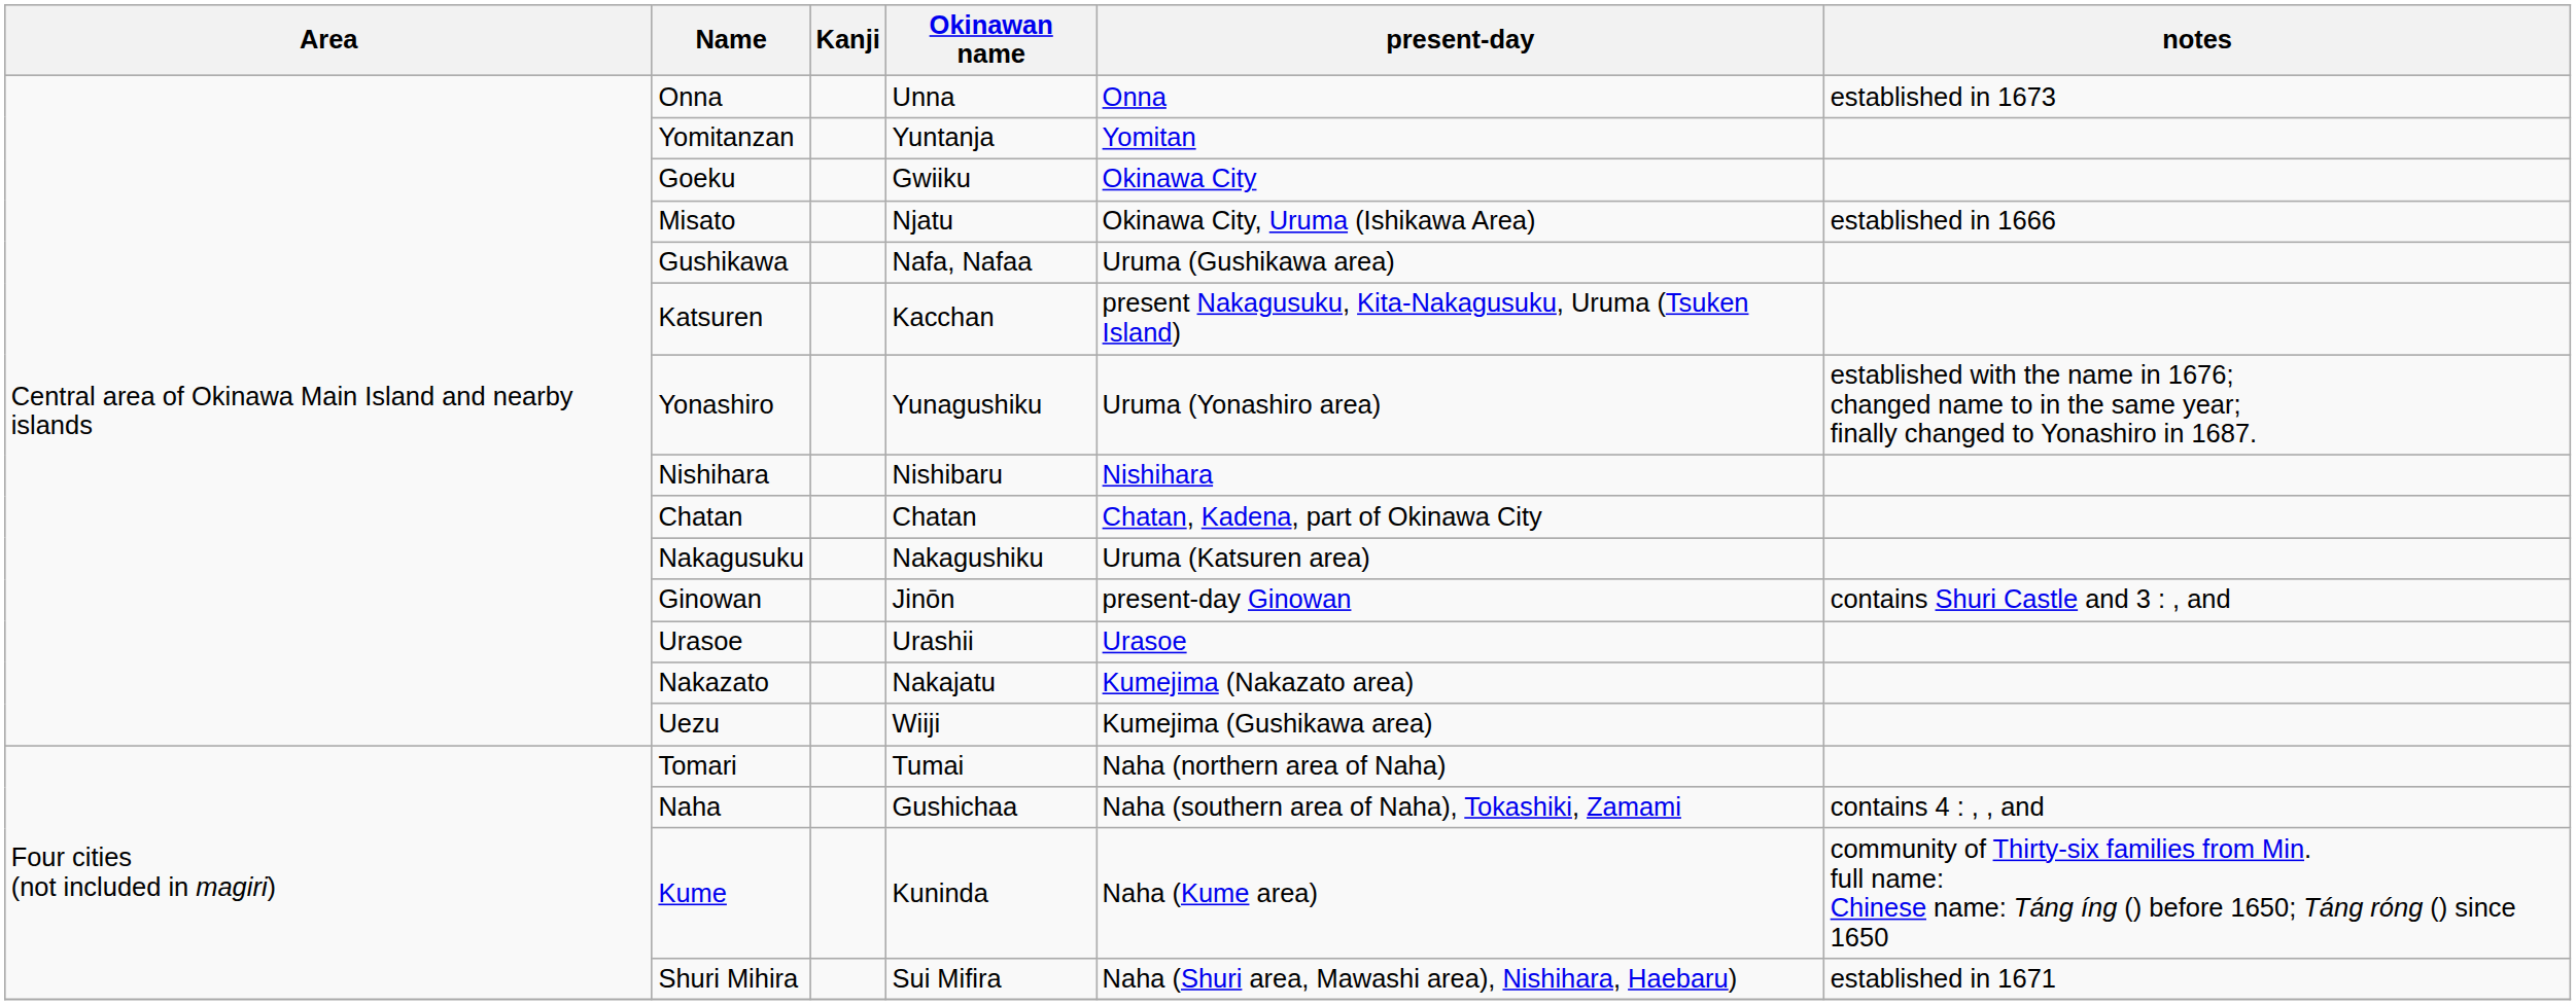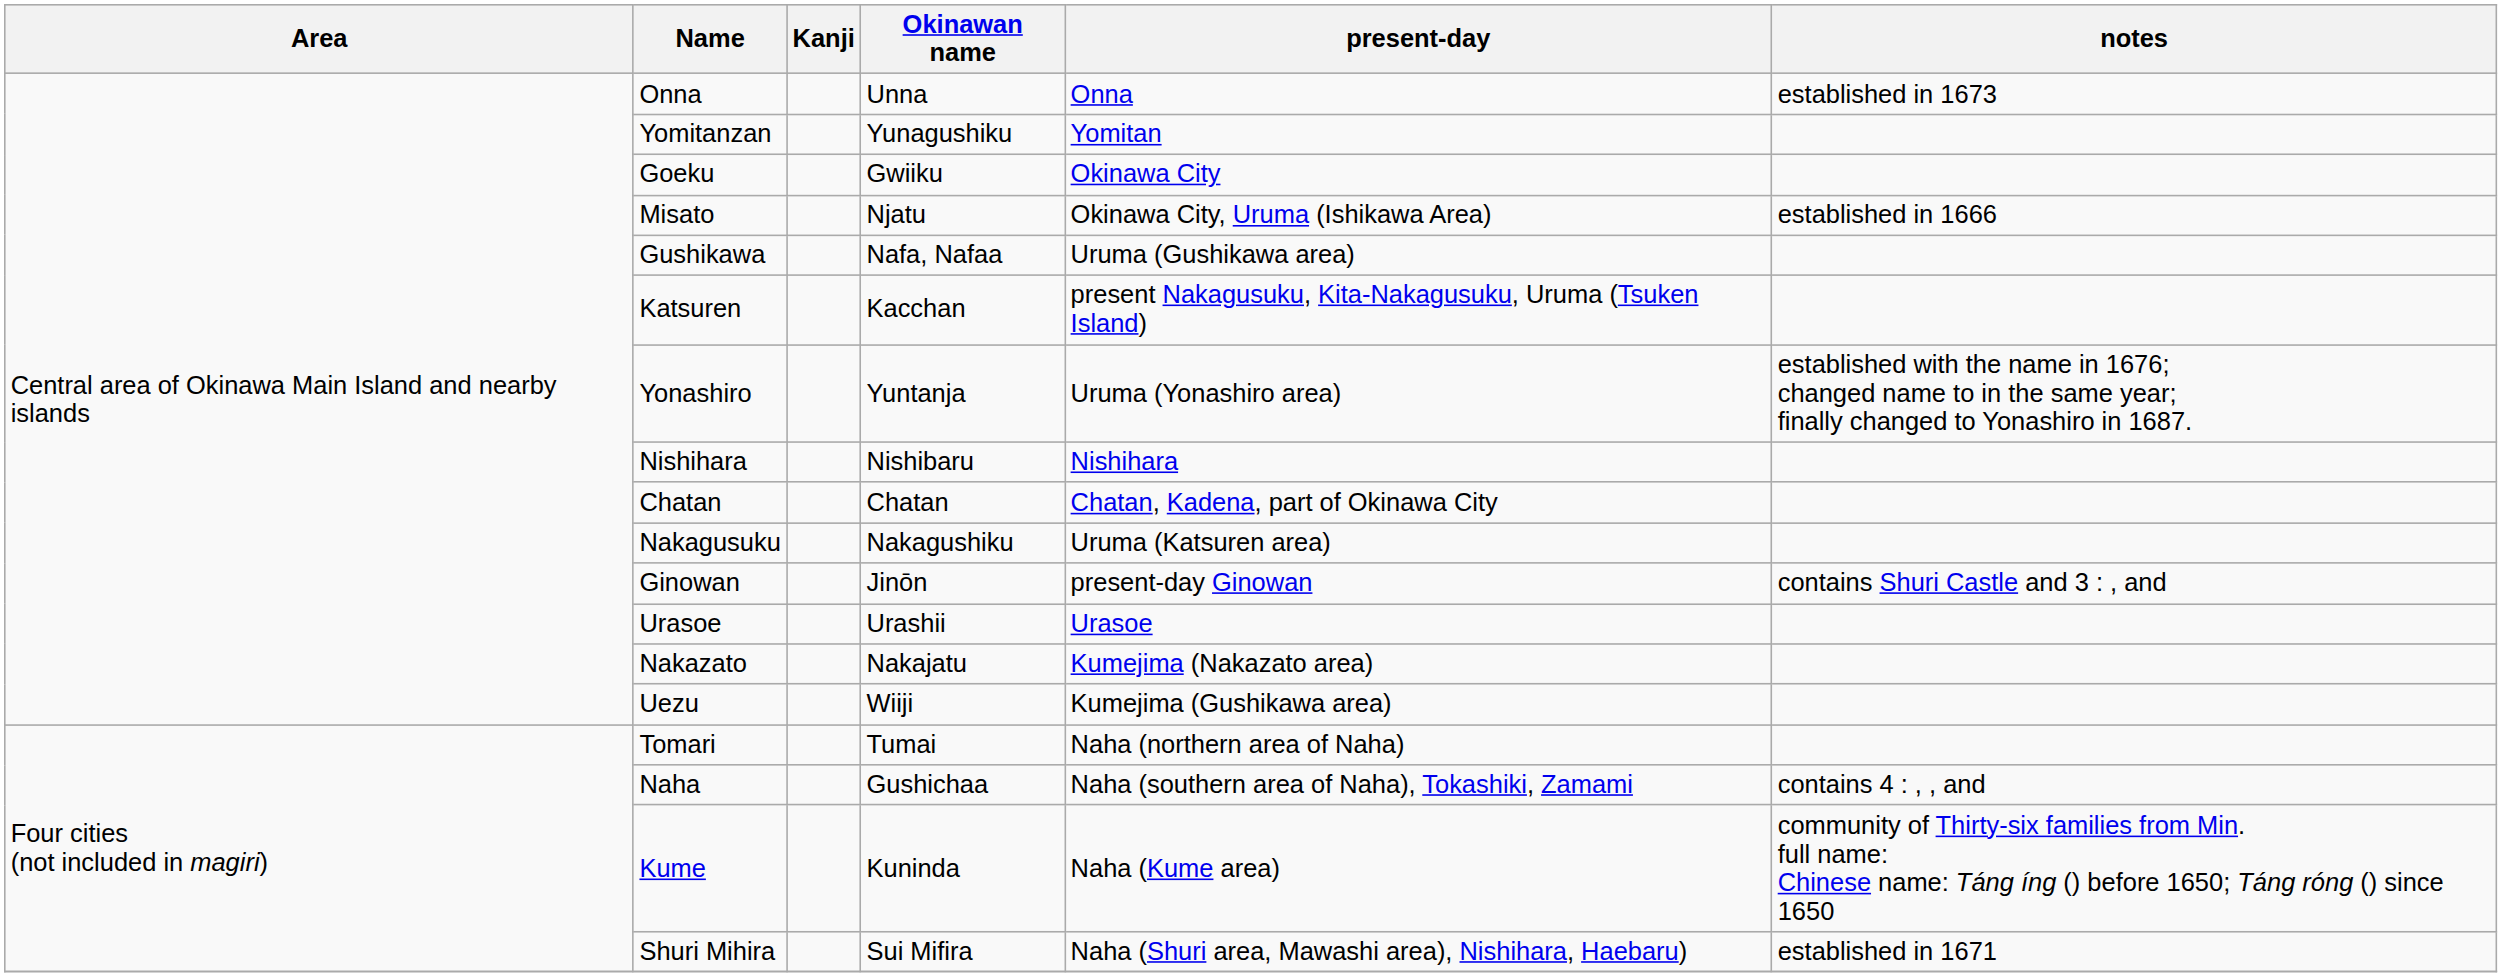Yomitanzan | Okinawan name: Yuntanja -> Yunagushiku
Yonashiro | Okinawan name: Yunagushiku -> Yuntanja
